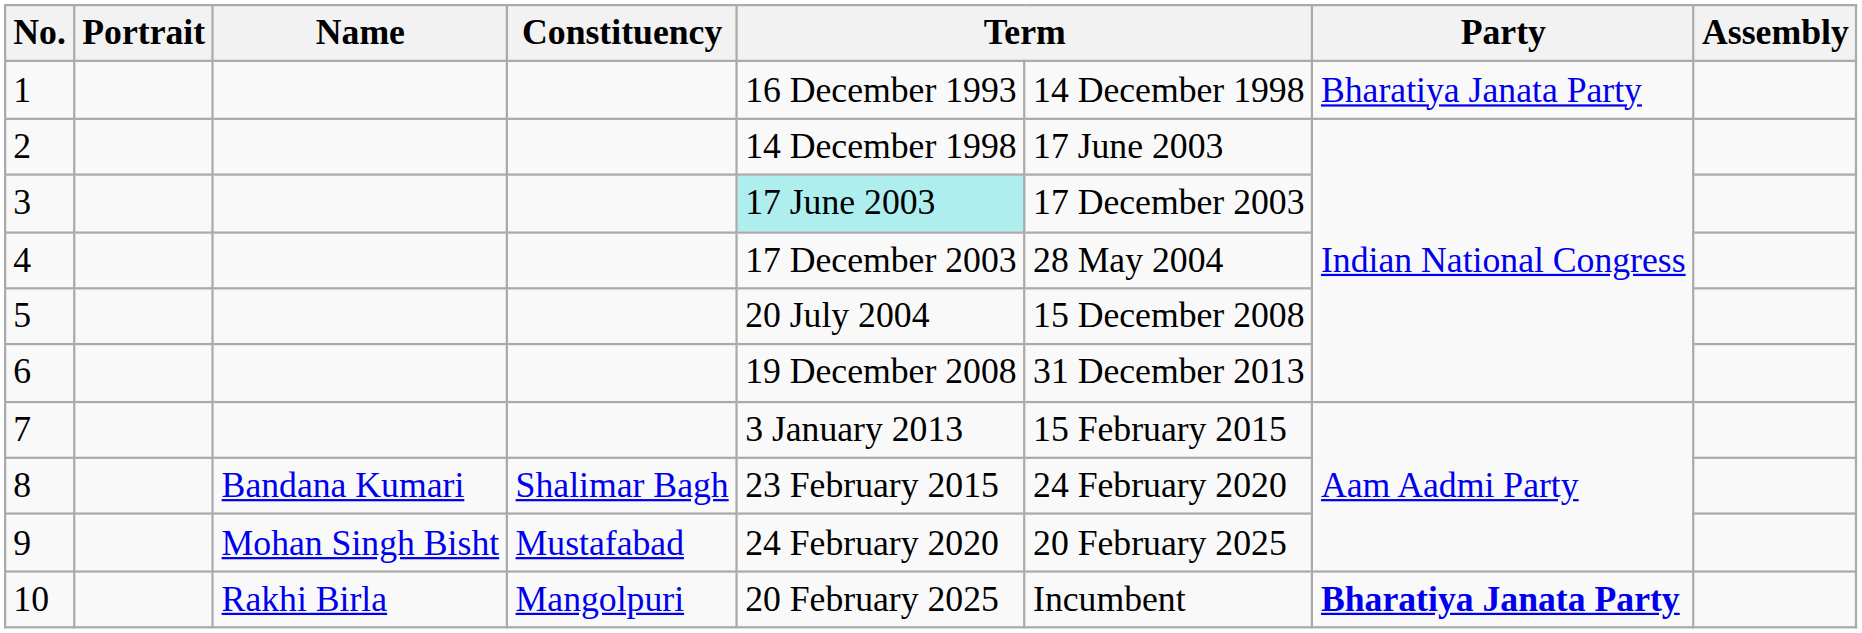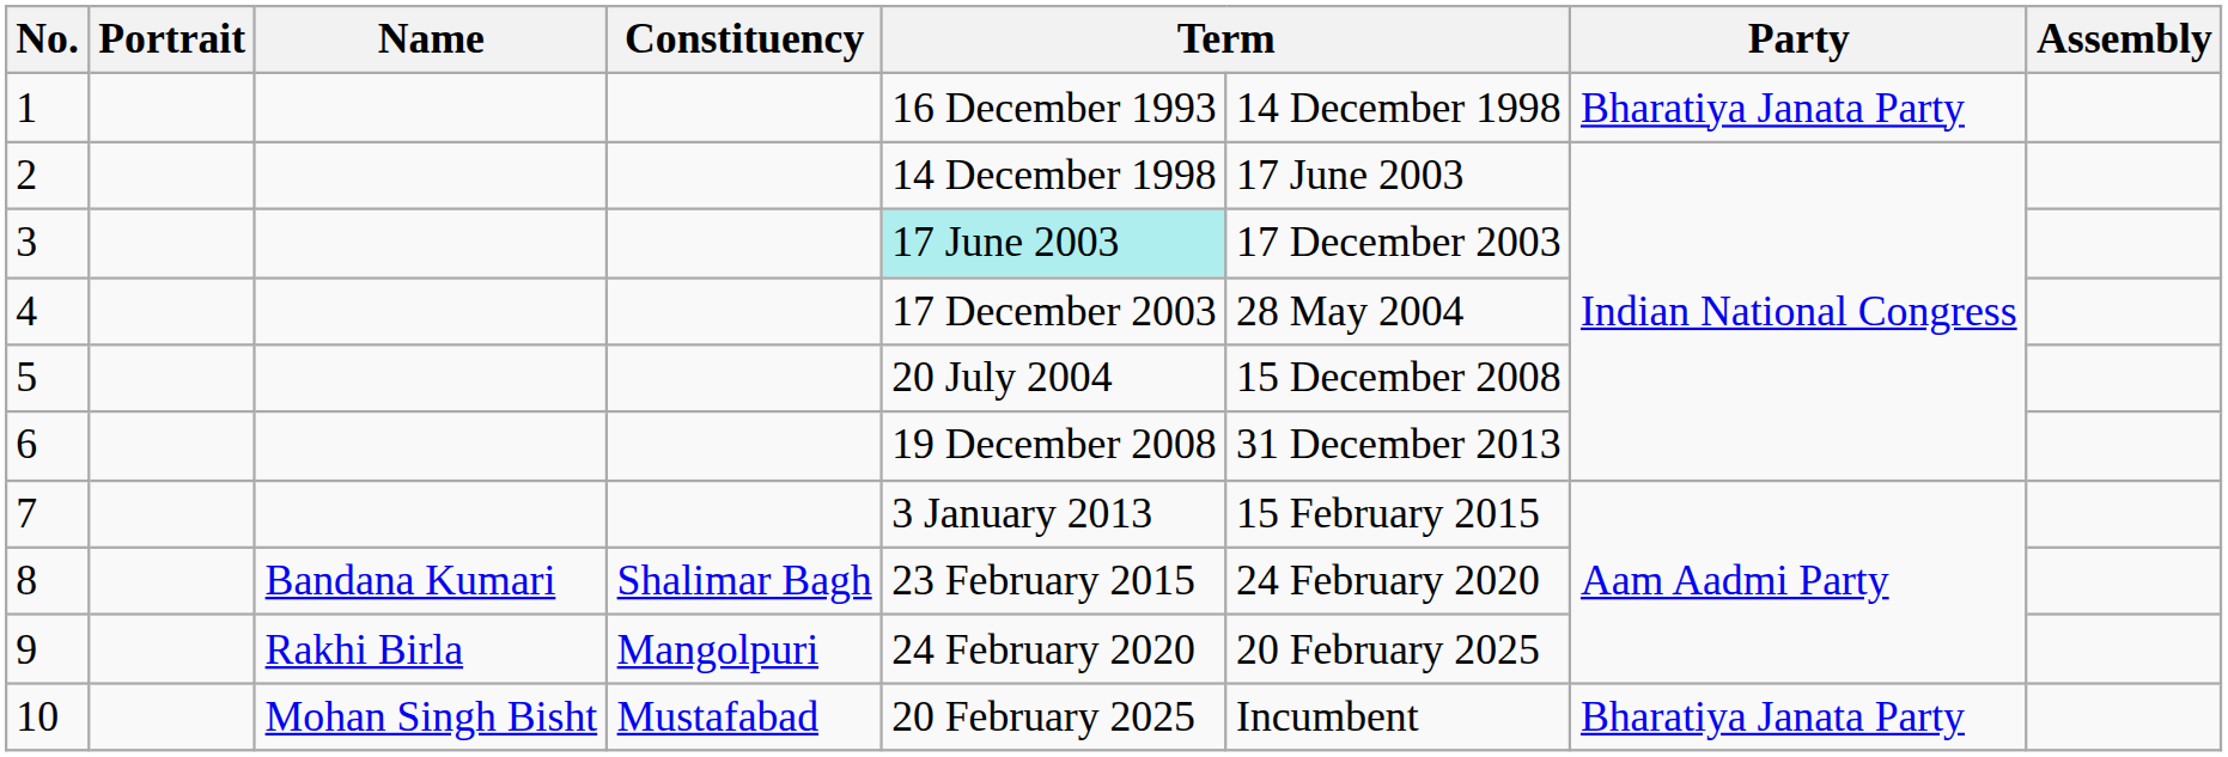9 | Name: Mohan Singh Bisht -> Rakhi Birla
9 | Constituency: Mustafabad -> Mangolpuri
10 | Name: Rakhi Birla -> Mohan Singh Bisht
10 | Constituency: Mangolpuri -> Mustafabad
10 | Party: bold -> normal
